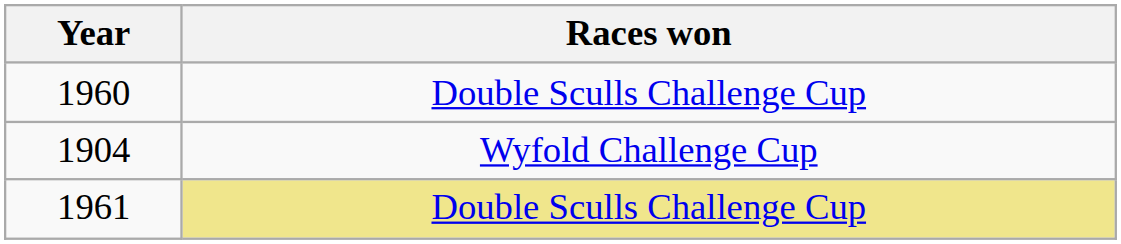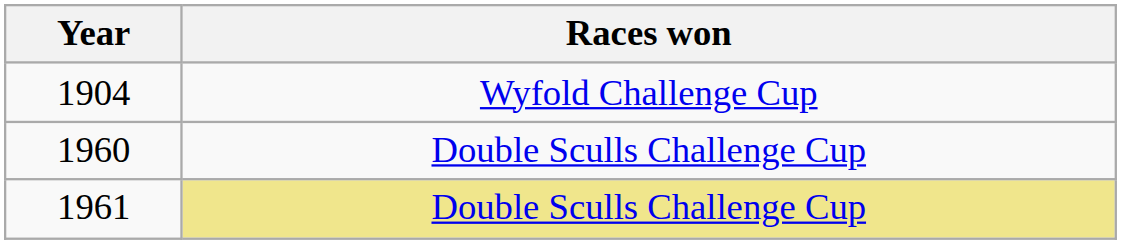rows swapped: 1904 <-> 1960
